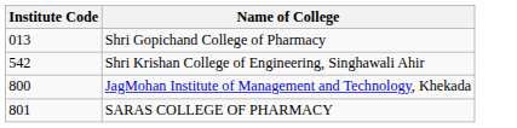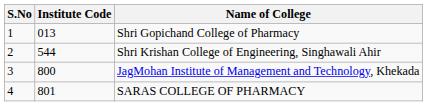+ column: S.No | 1 | 2 | 3 | 4
Shri Krishan College of Engineering, Singhawali Ahir | Institute Code: 542 -> 544
